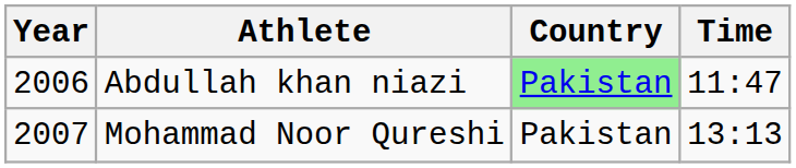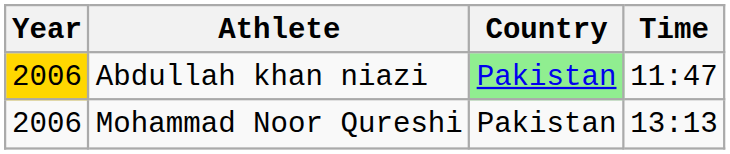Abdullah khan niazi | Year: no background -> gold background
Mohammad Noor Qureshi | Year: 2007 -> 2006
